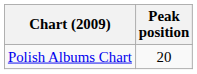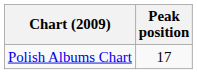Polish Albums Chart | Peak position: 20 -> 17
